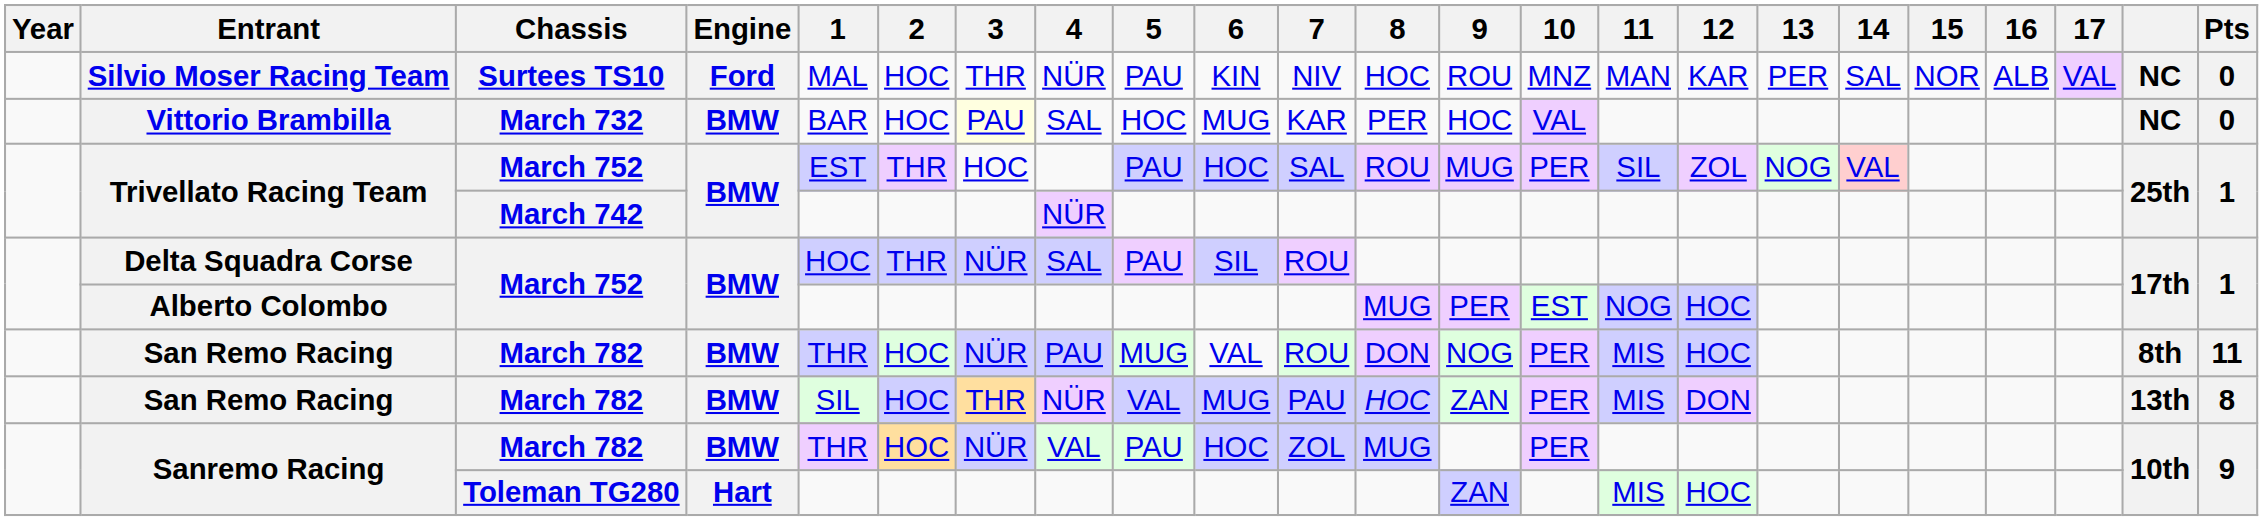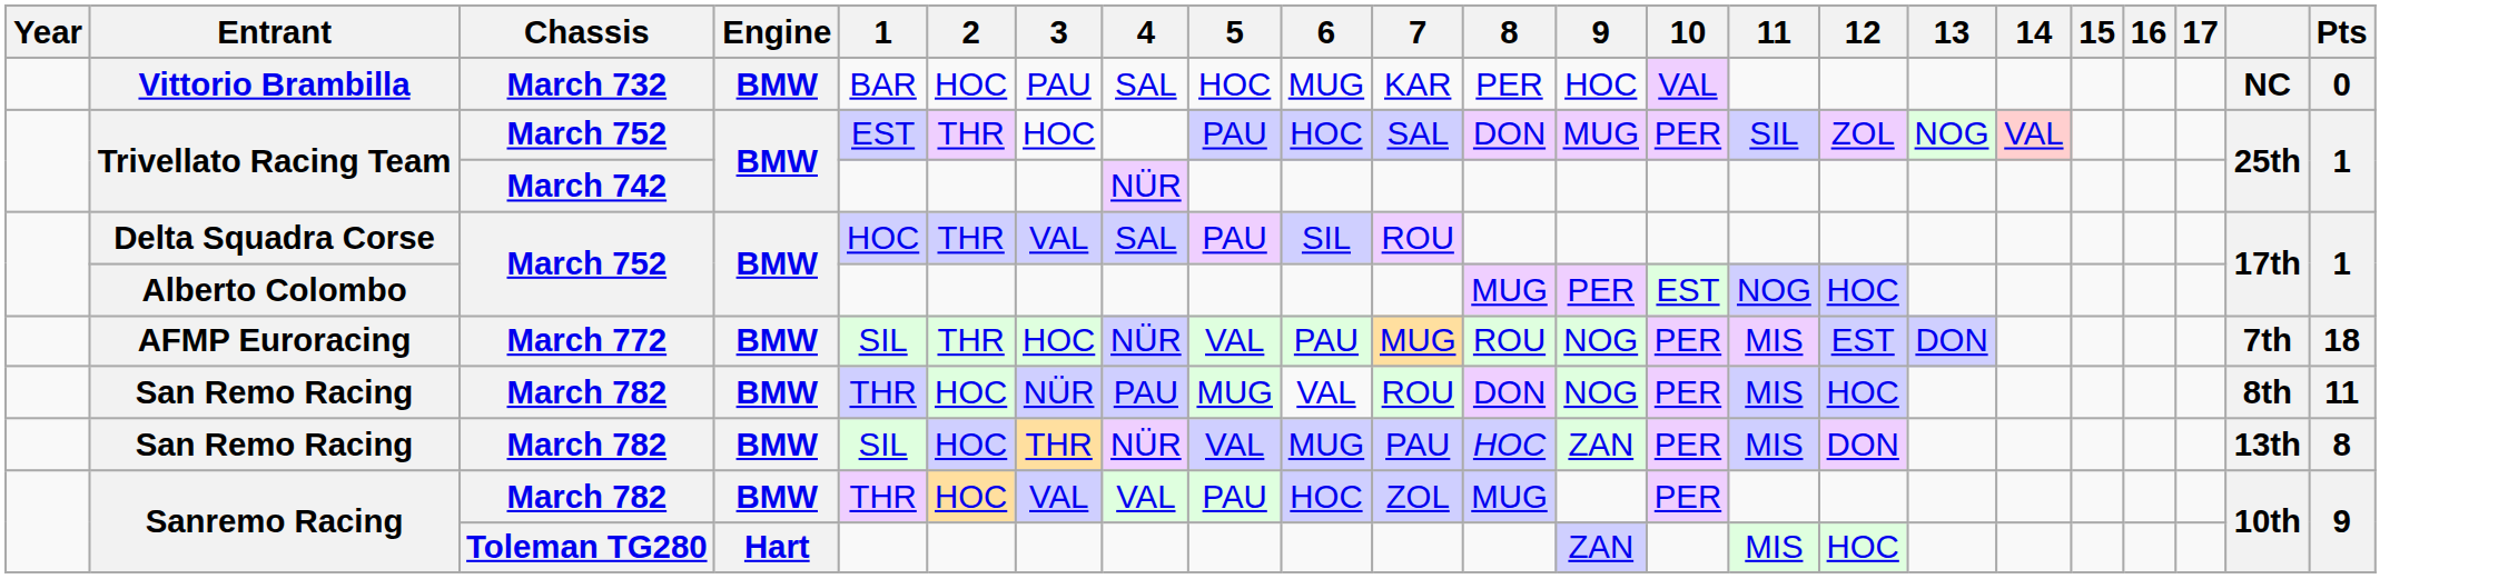- row: Silvio Moser Racing Team | Surtees TS10 | Ford | MAL | HOC | THR | NÜR | PAU | KIN | NIV | HOC | ROU | MNZ | MAN | KAR | PER | SAL | NOR | ALB | VAL | NC | 0
Vittorio Brambilla | 3: lightyellow background -> no background
Trivellato Racing Team / March 752 | 8: ROU -> DON
Delta Squadra Corse | 3: NÜR -> VAL
+ row: AFMP Euroracing | March 772 | BMW | SIL | THR | HOC | NÜR | VAL | PAU | MUG | ROU | NOG | PER | MIS | EST | DON | 7th | 18
Sanremo Racing / March 782 | 3: NÜR -> VAL
